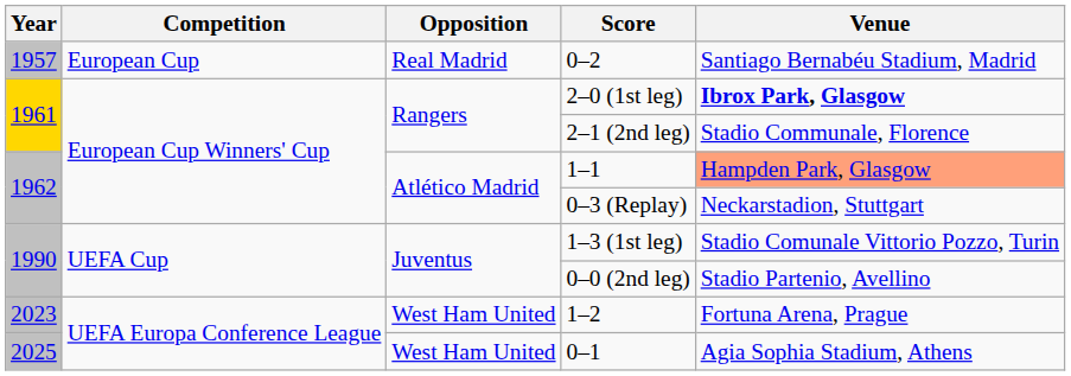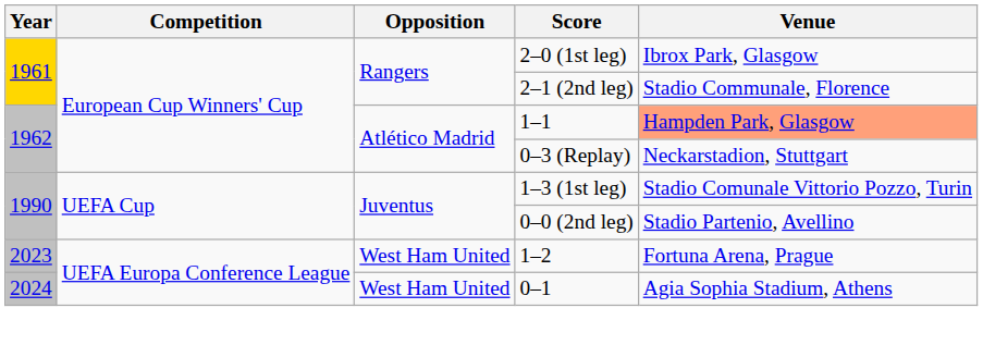- row: 1957 | European Cup | Real Madrid | 0–2 | Santiago Bernabéu Stadium, Madrid
2–0 (1st leg) | Venue: bold -> normal
0–1 | Year: 2025 -> 2024
